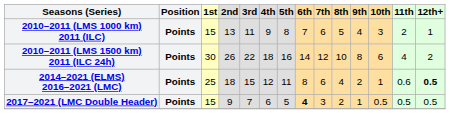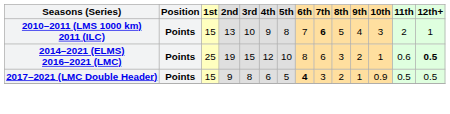2010–2011 (LMS 1000 km) 2011 (ILC) | 3rd: 11 -> 10
2010–2011 (LMS 1000 km) 2011 (ILC) | 7th: normal -> bold
- row: 2010–2011 (LMS 1500 km) 2011 (ILC 24h) | Points | 30 | 26 | 22 | 18 | 16 | 14 | 12 | 10 | 8 | 6 | 4 | 2
2014–2021 (ELMS) 2016–2021 (LMC) | 2nd: 18 -> 19
2014–2021 (ELMS) 2016–2021 (LMC) | 5th: 11 -> 10
2014–2021 (ELMS) 2016–2021 (LMC) | 8th: 4 -> 3
2017–2021 (LMC Double Header) | 3rd: 7 -> 8
2017–2021 (LMC Double Header) | 10th: 0.5 -> 0.9
